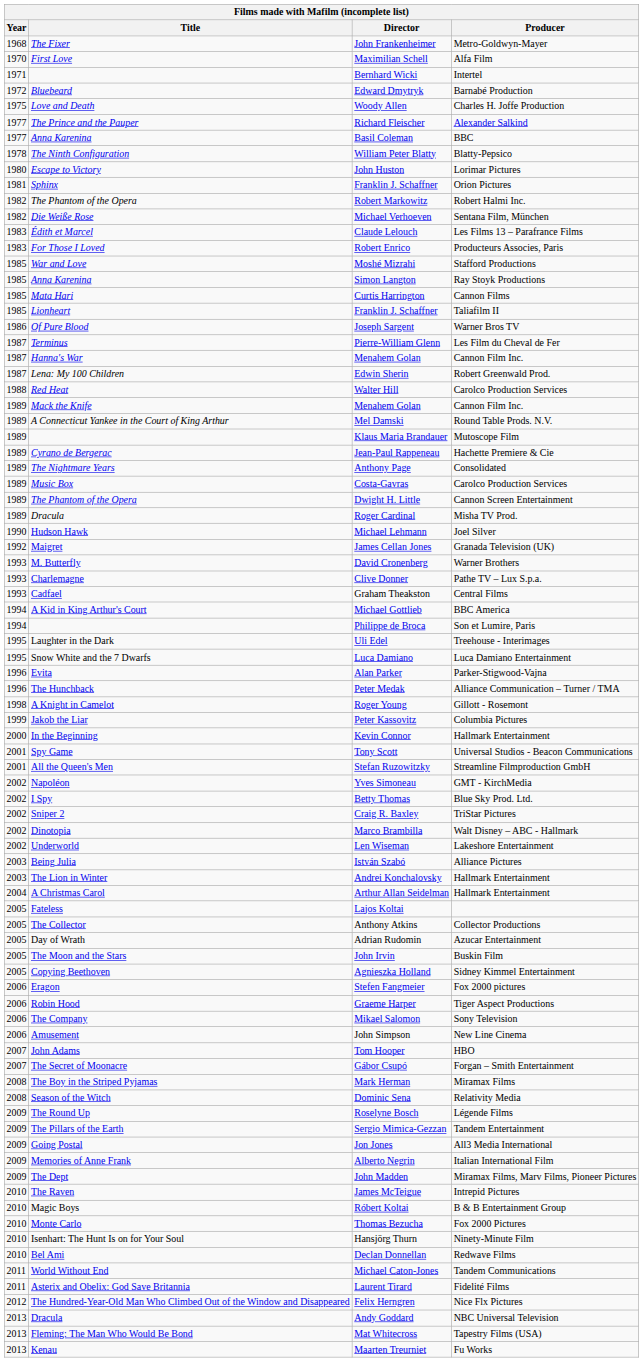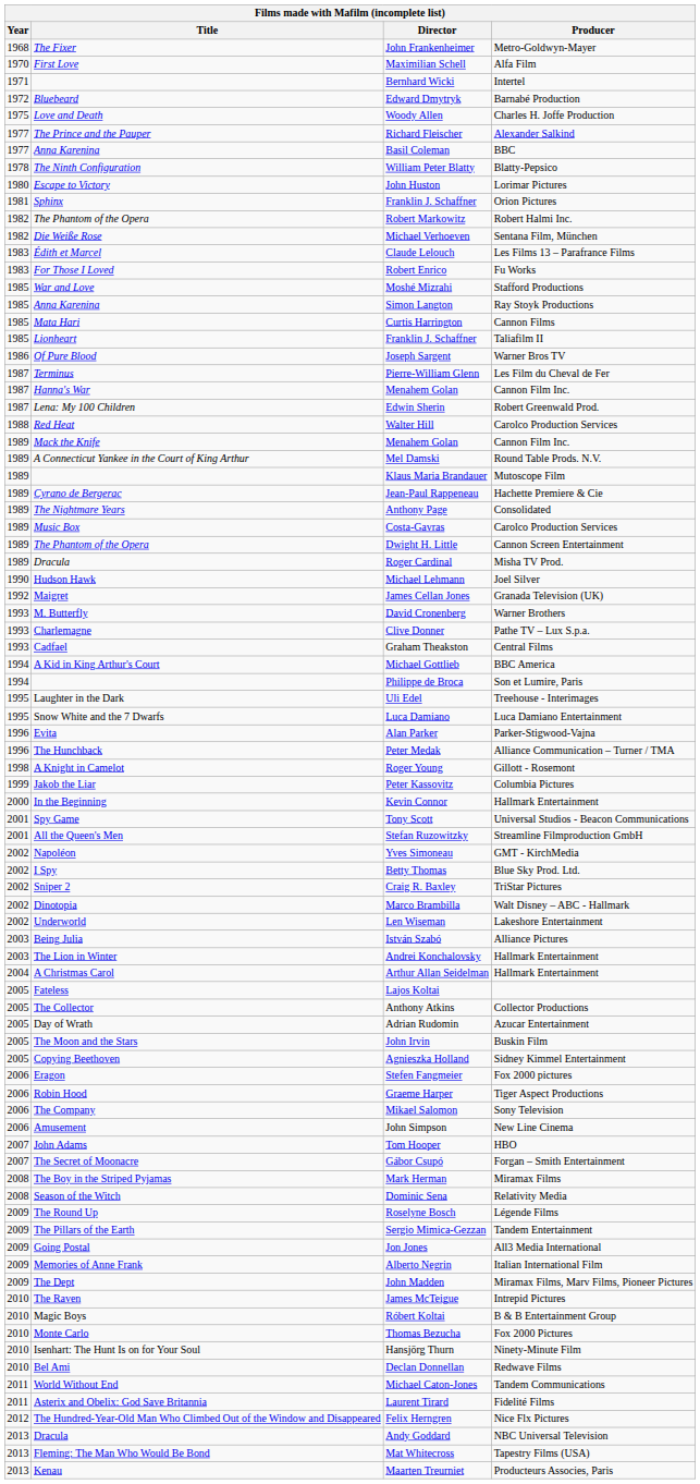Robert Enrico | Producer: Producteurs Associes, Paris -> Fu Works
Maarten Treurniet | Producer: Fu Works -> Producteurs Associes, Paris
